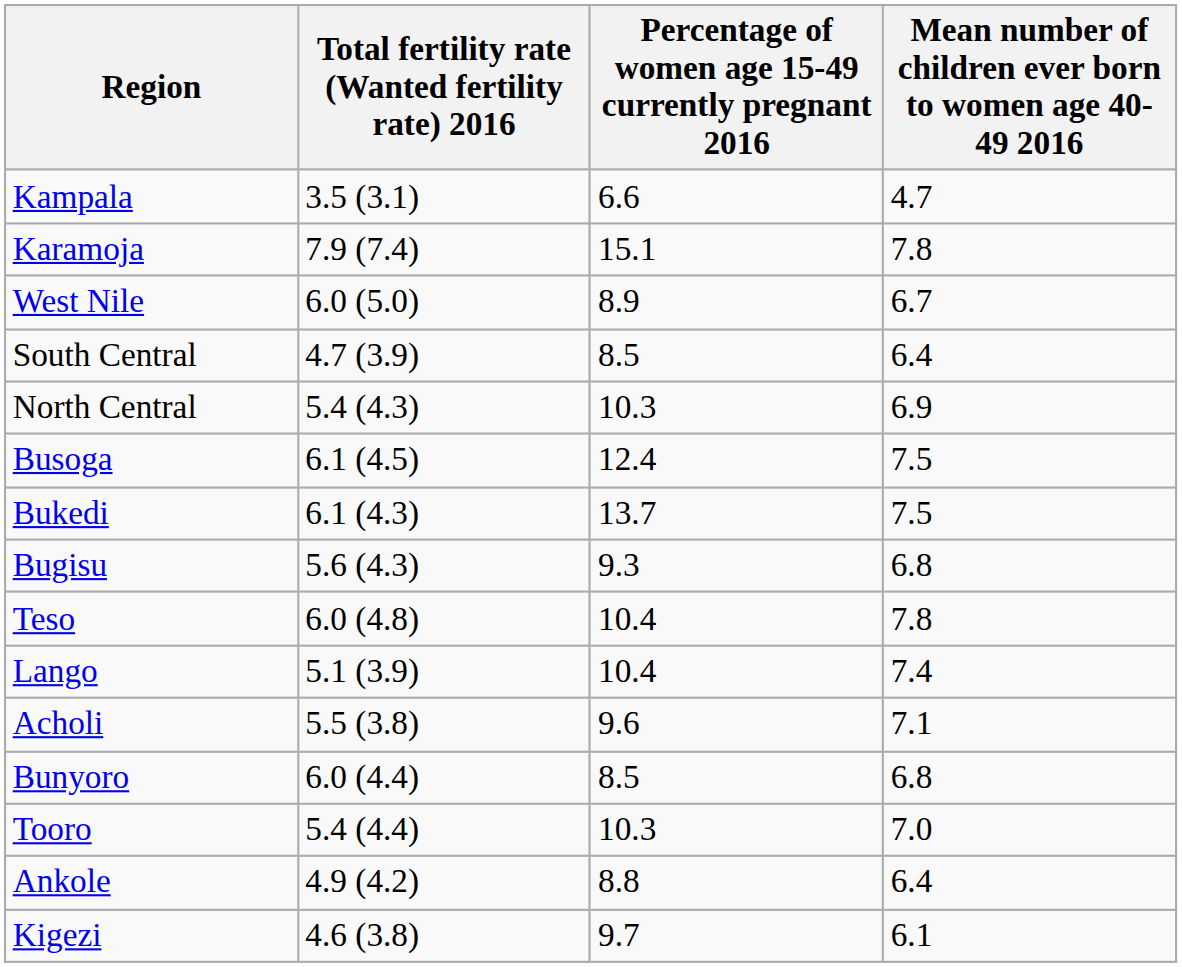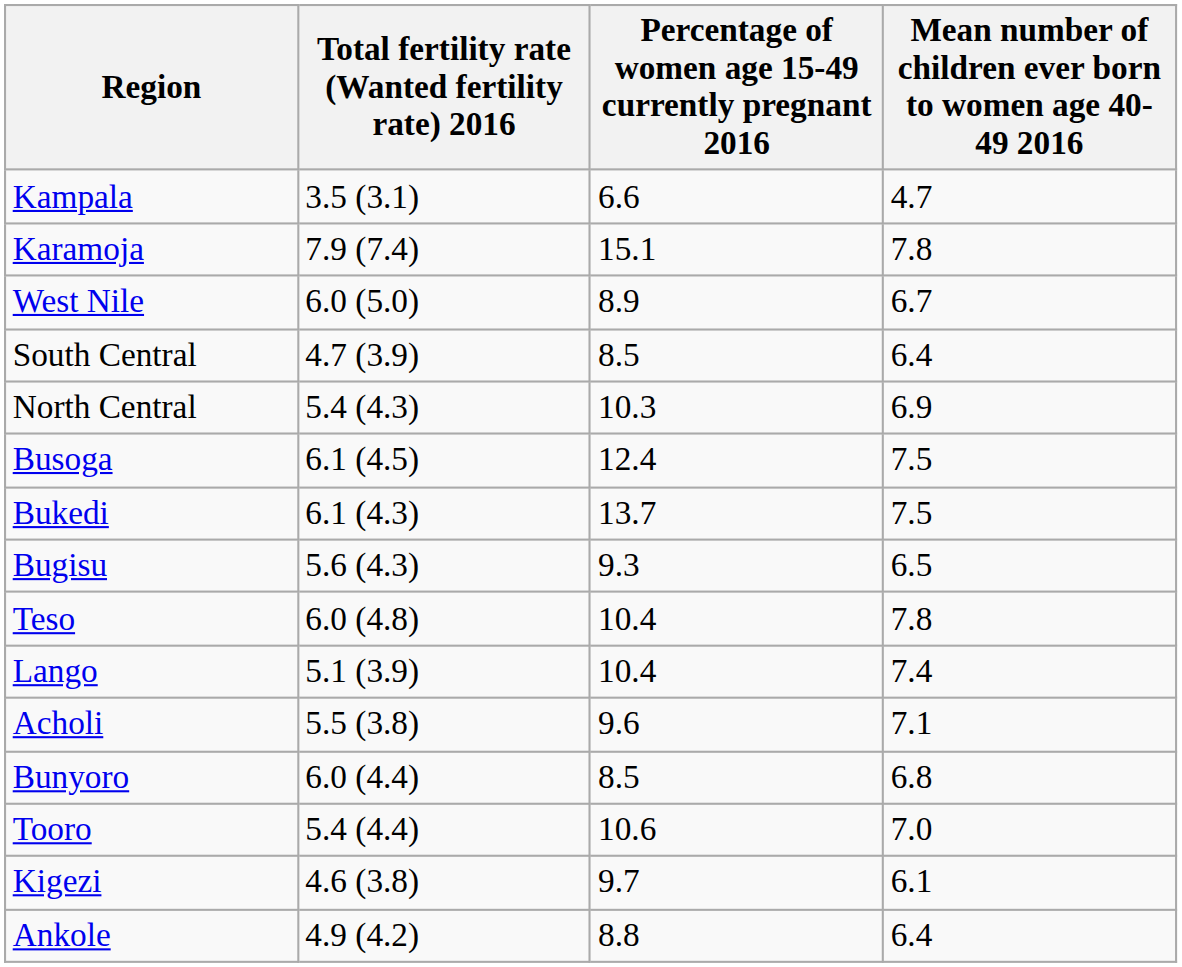Bugisu | Mean number of children ever born to women age 40-49 2016: 6.8 -> 6.5
Tooro | Percentage of women age 15-49 currently pregnant 2016: 10.3 -> 10.6
rows swapped: Kigezi <-> Ankole
